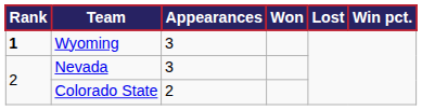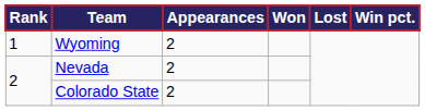Wyoming | Rank: bold -> normal
Wyoming | Appearances: 3 -> 2
Nevada | Appearances: 3 -> 2
